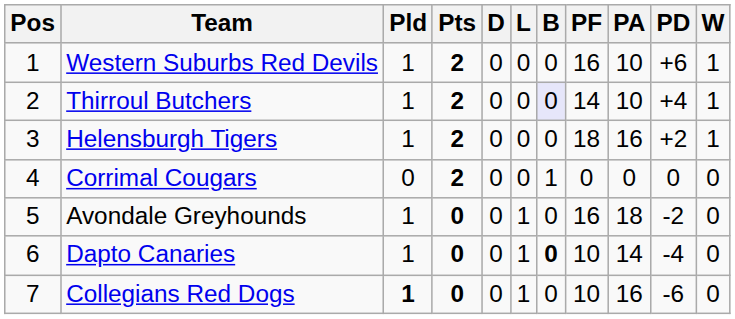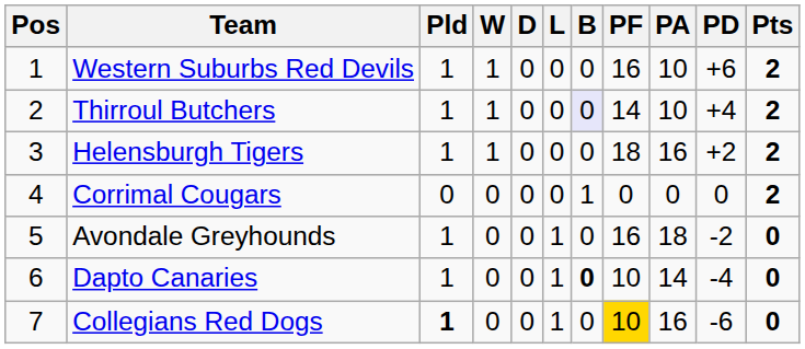columns swapped: W <-> Pts
Collegians Red Dogs | PF: no background -> gold background
